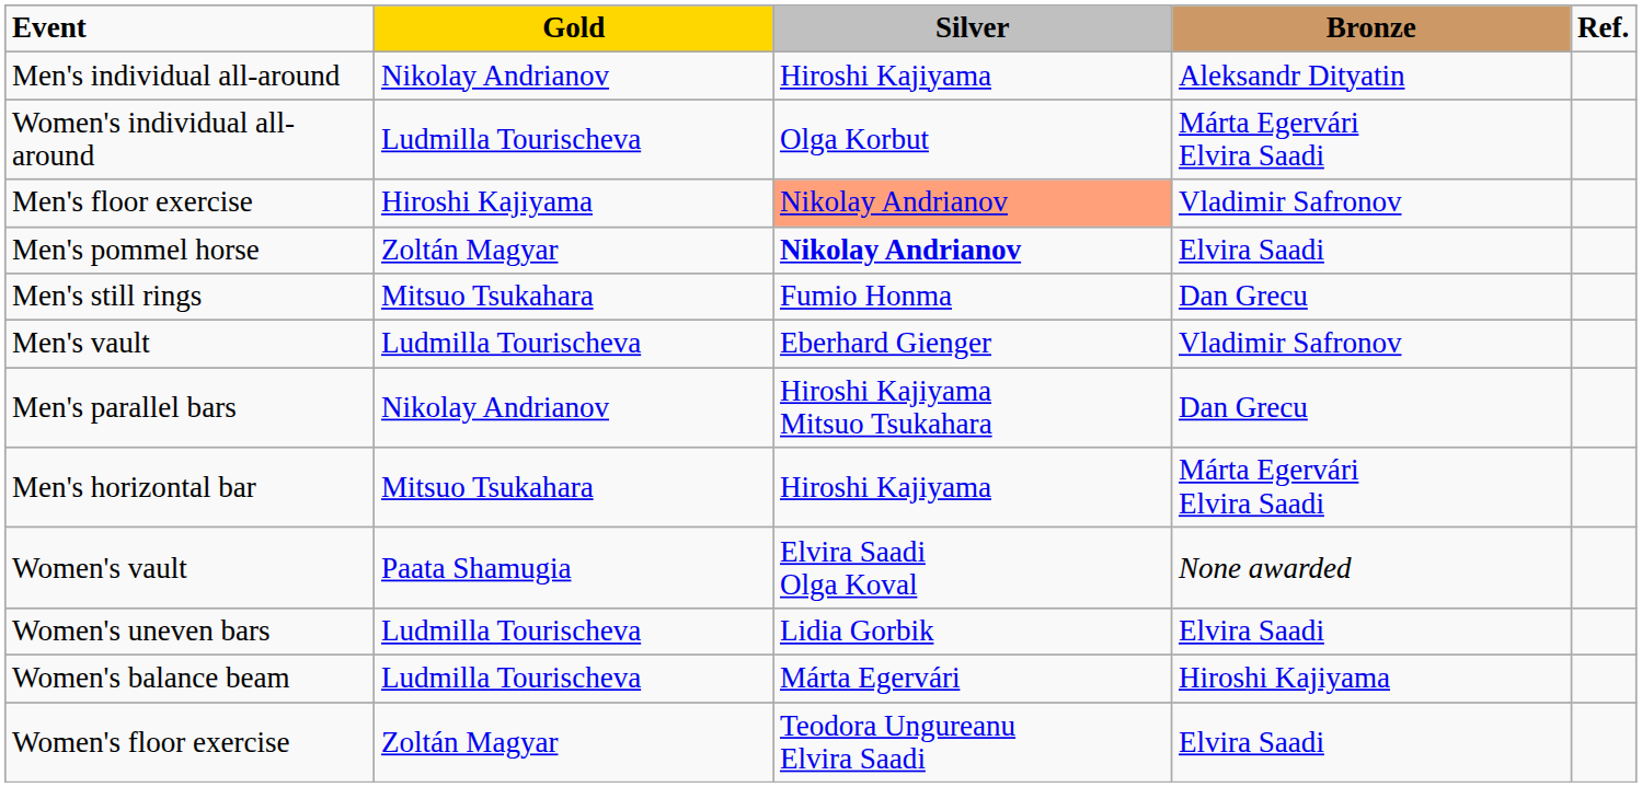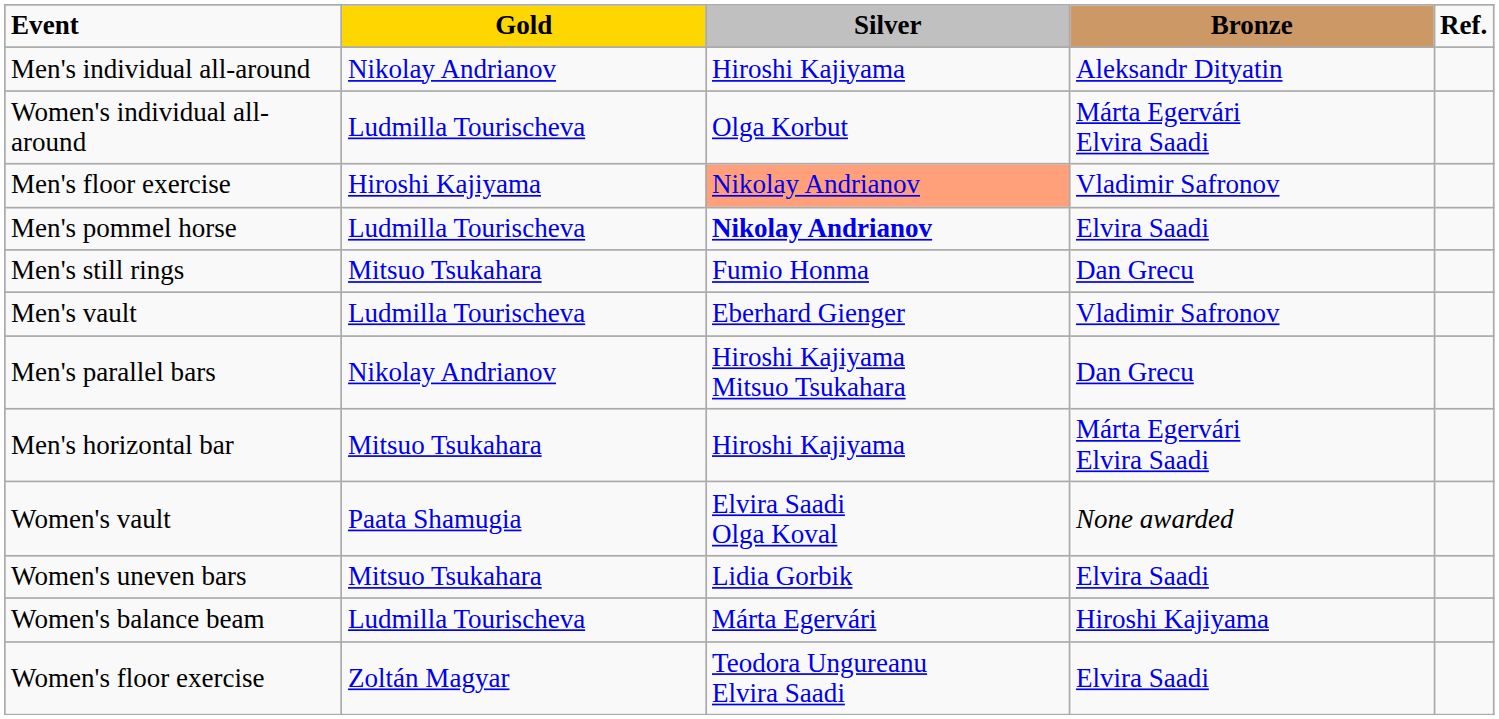Men's pommel horse | Gold: Zoltán Magyar -> Ludmilla Tourischeva
Women's uneven bars | Gold: Ludmilla Tourischeva -> Mitsuo Tsukahara
